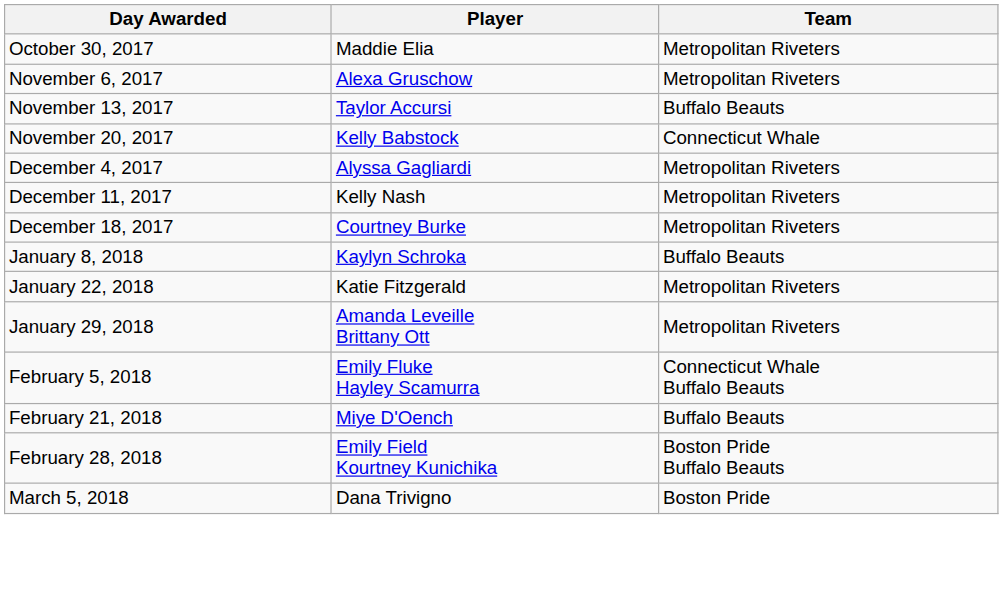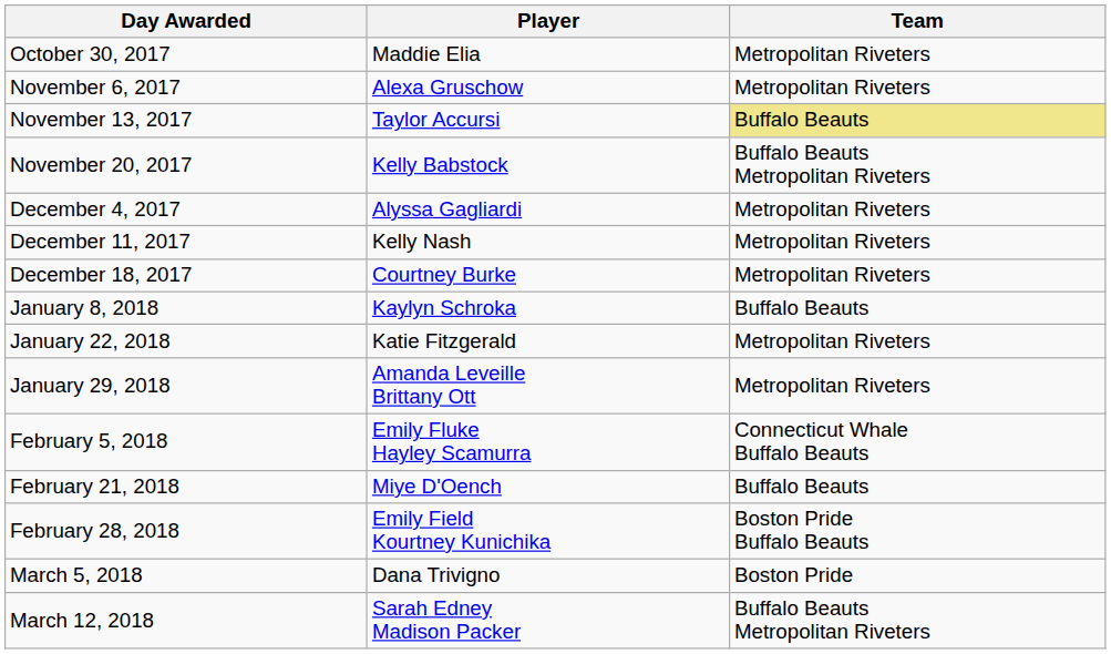November 13, 2017 | Team: no background -> khaki background
November 20, 2017 | Team: Connecticut Whale -> Buffalo Beauts Metropolitan Riveters
+ row: March 12, 2018 | Sarah Edney Madison Packer | Buffalo Beauts Metropolitan Riveters
